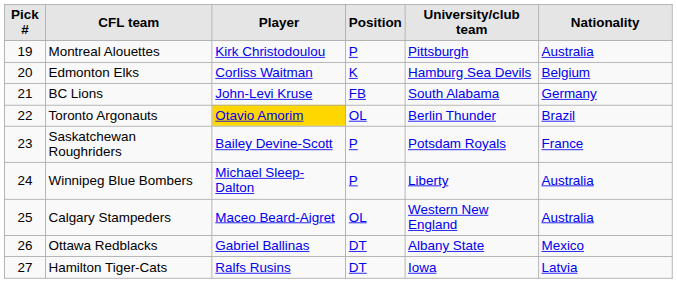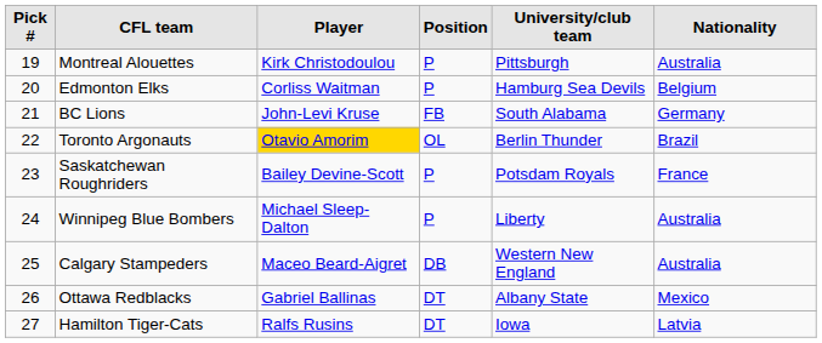Edmonton Elks | Position: K -> P
Calgary Stampeders | Position: OL -> DB
